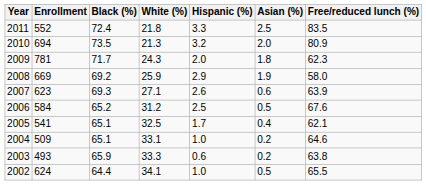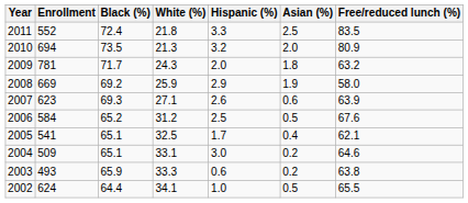2009 | Free/reduced lunch (%): 62.3 -> 63.2
2004 | Hispanic (%): 1.0 -> 3.0
